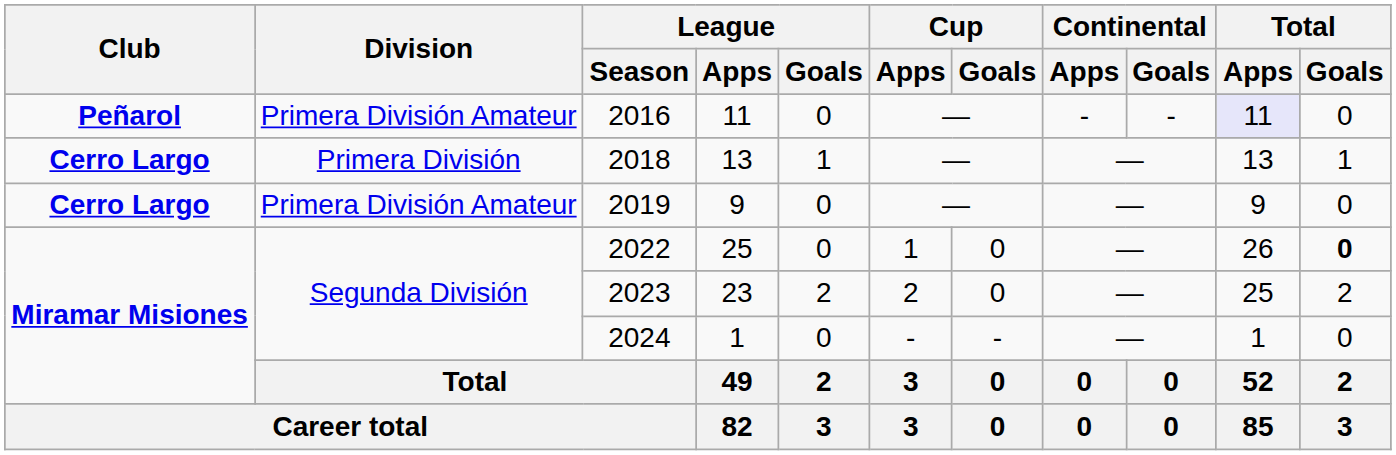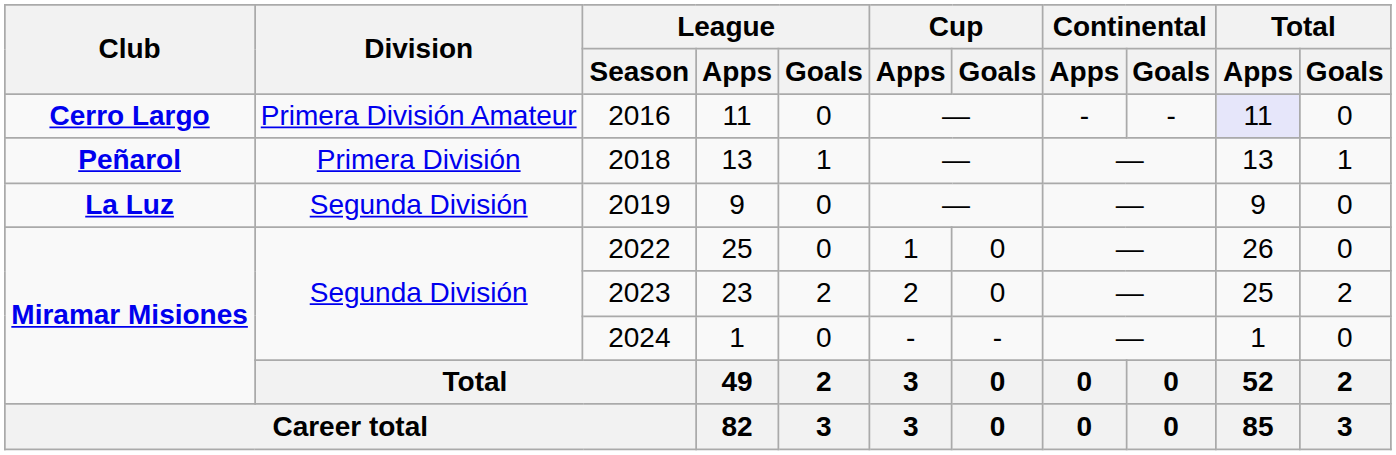2016 | Club: Peñarol -> Cerro Largo
2018 | Club: Cerro Largo -> Peñarol
2019 | Club: Cerro Largo -> La Luz
2019 | Division: Primera División Amateur -> Segunda División
2022 | Total / Goals: bold -> normal
